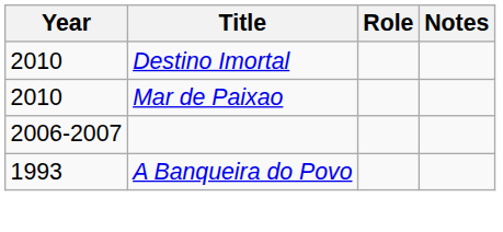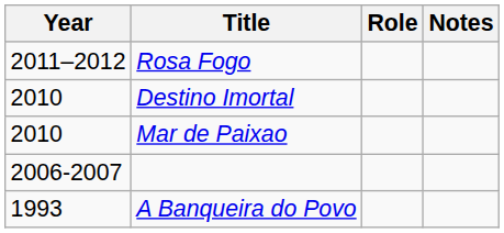+ row: 2011–2012 | Rosa Fogo
